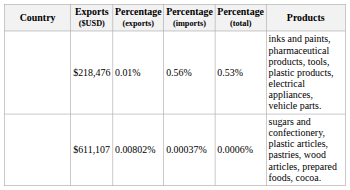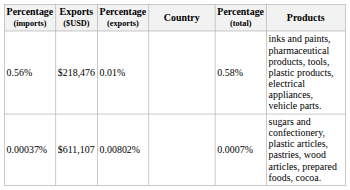columns swapped: Country <-> Percentage (imports)
$218,476 | Percentage (total): 0.53% -> 0.58%
$611,107 | Percentage (total): 0.0006% -> 0.0007%
